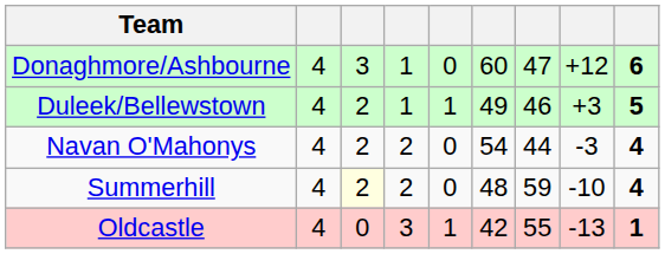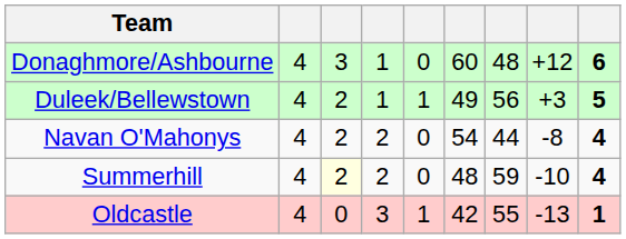Donaghmore/Ashbourne | column 7: 47 -> 48
Duleek/Bellewstown | column 7: 46 -> 56
Navan O'Mahonys | column 8: -3 -> -8
